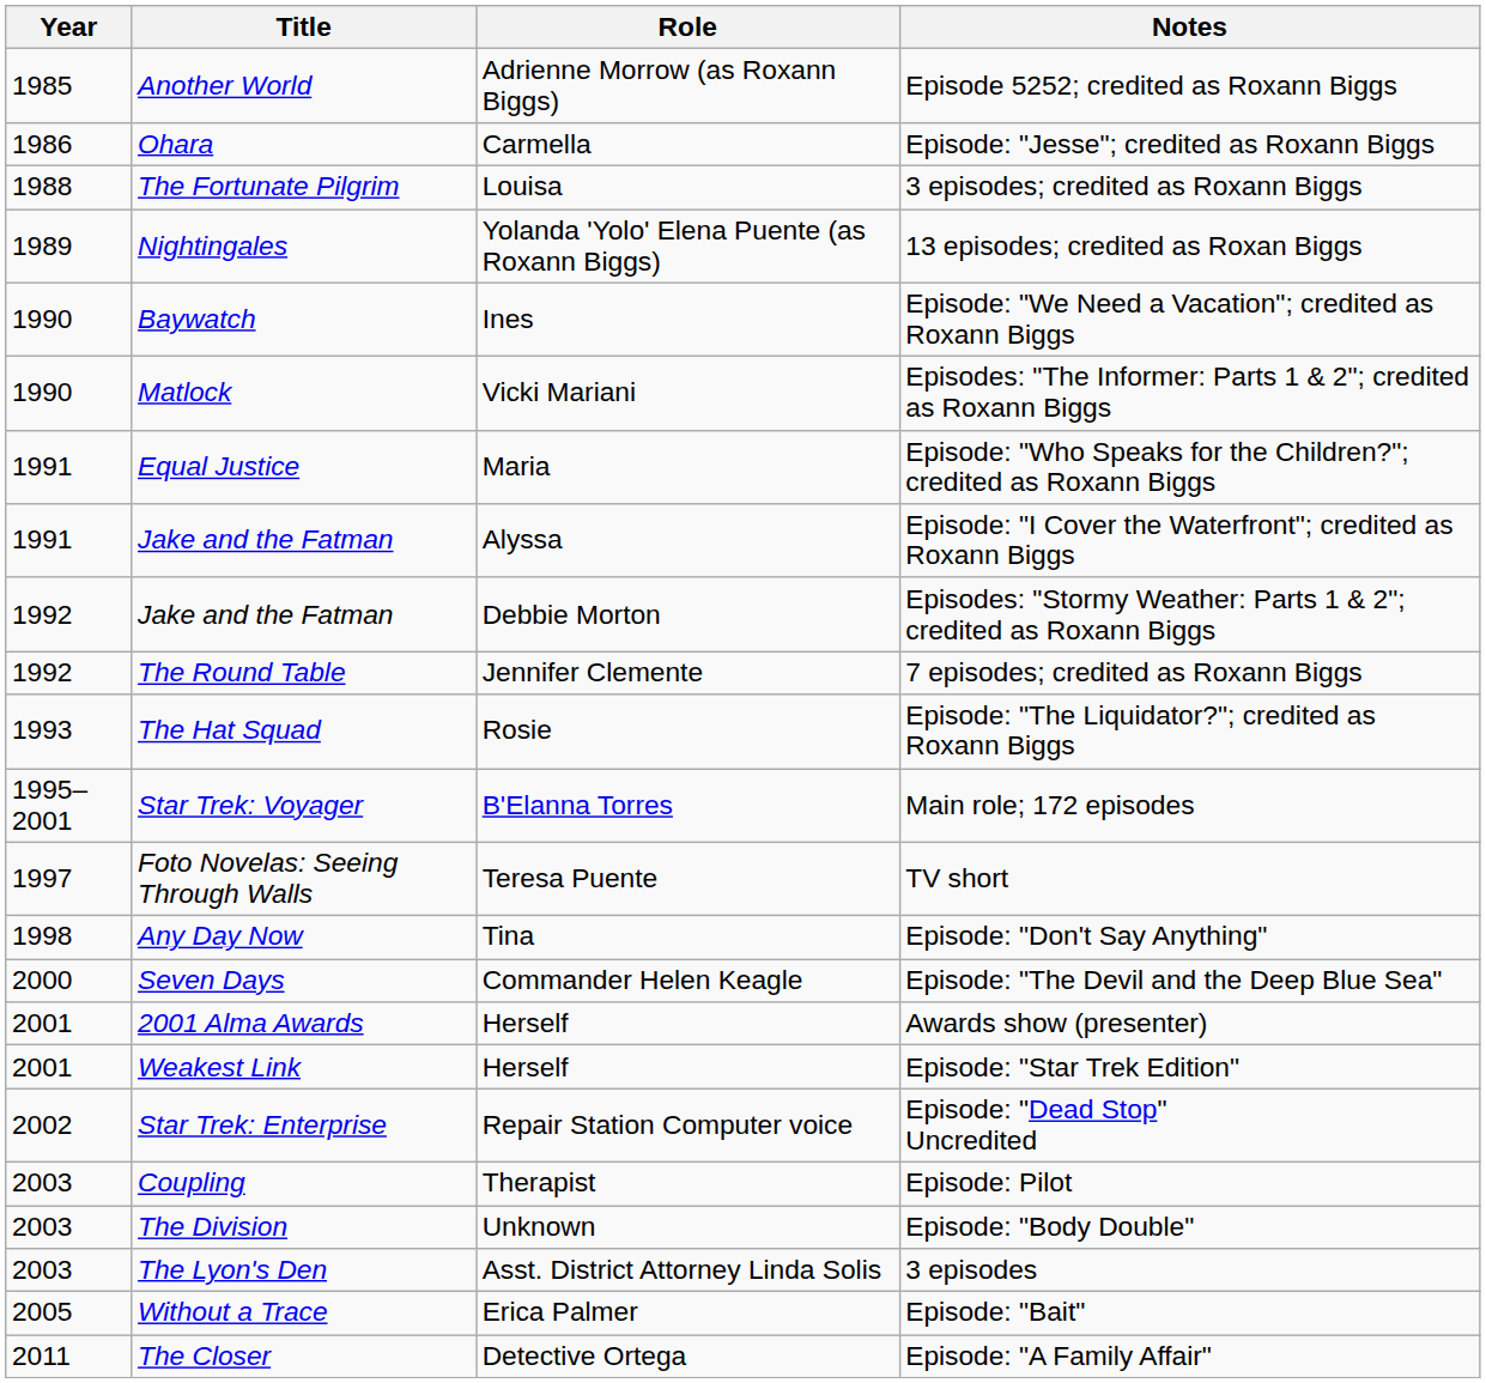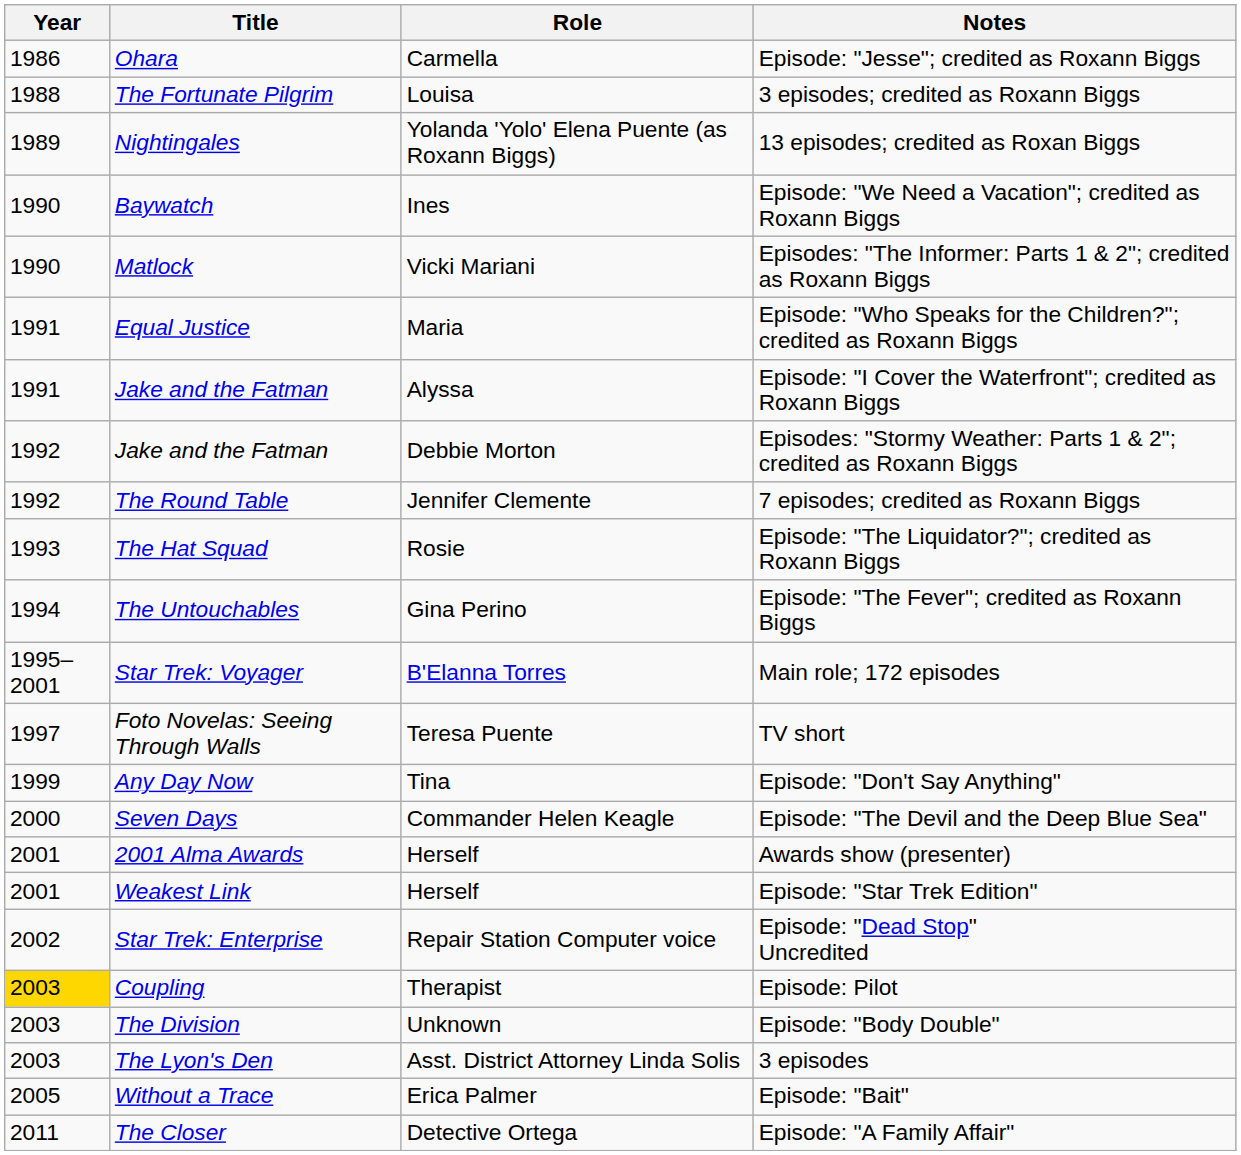- row: 1985 | Another World | Adrienne Morrow (as Roxann Biggs) | Episode 5252; credited as Roxann Biggs
+ row: 1994 | The Untouchables | Gina Perino | Episode: "The Fever"; credited as Roxann Biggs
Episode: "Don't Say Anything" | Year: 1998 -> 1999
Episode: Pilot | Year: no background -> gold background
